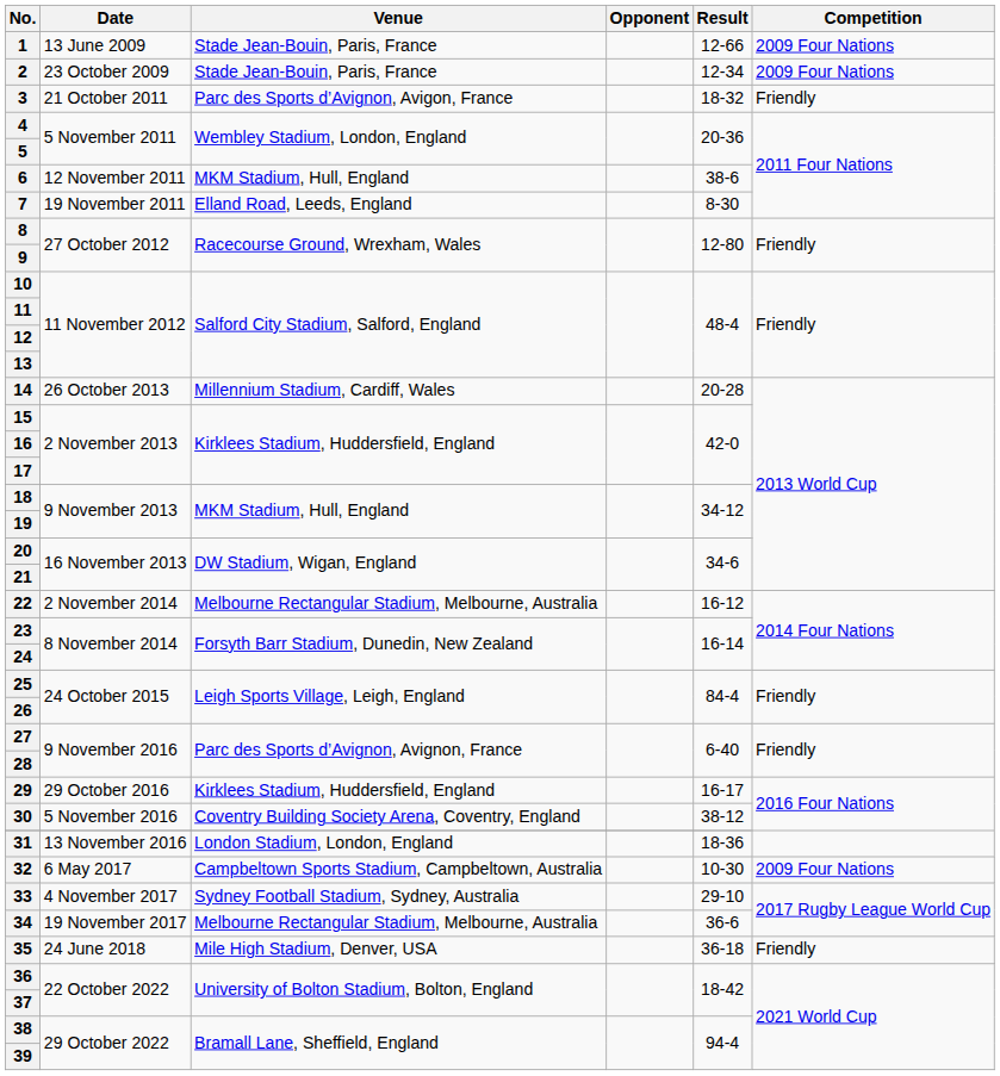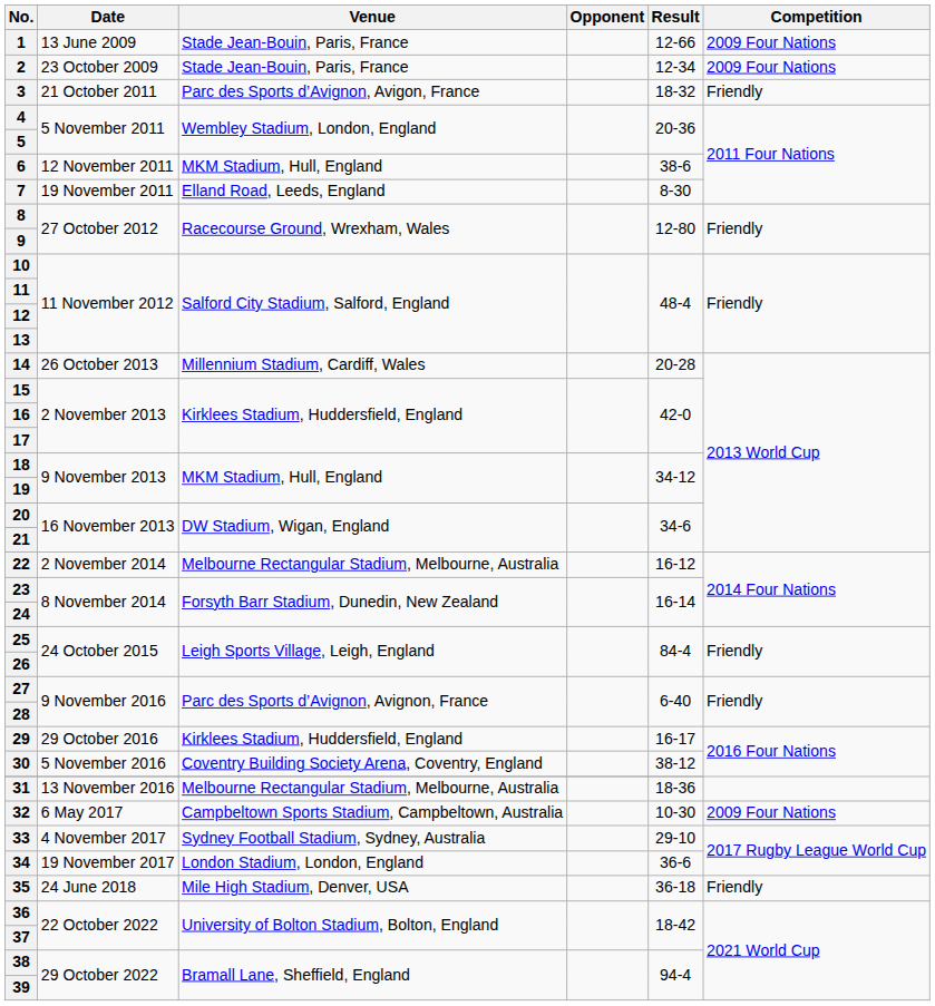31 | Venue: London Stadium, London, England -> Melbourne Rectangular Stadium, Melbourne, Australia
34 | Venue: Melbourne Rectangular Stadium, Melbourne, Australia -> London Stadium, London, England
